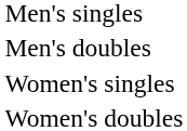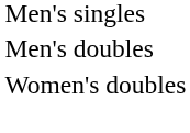- row: Women's singles
